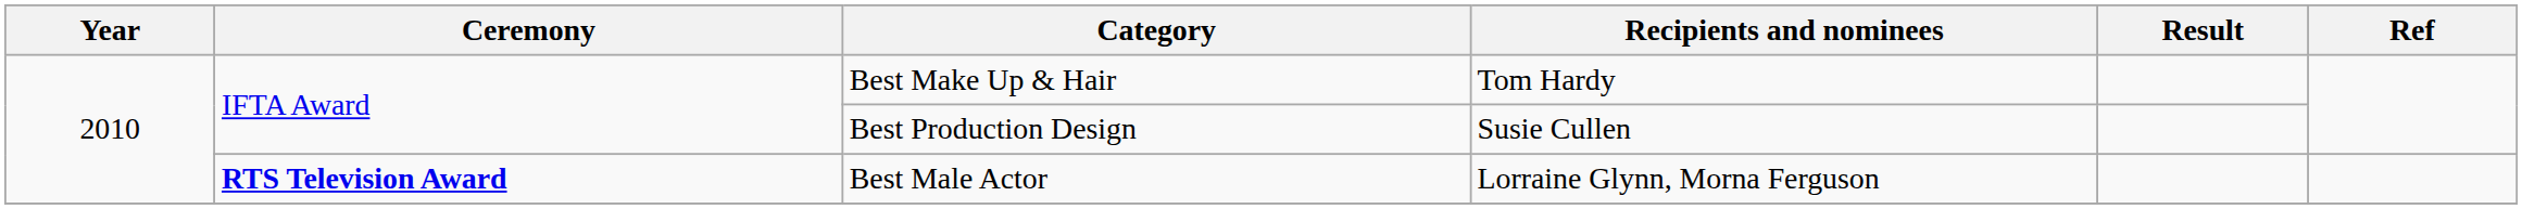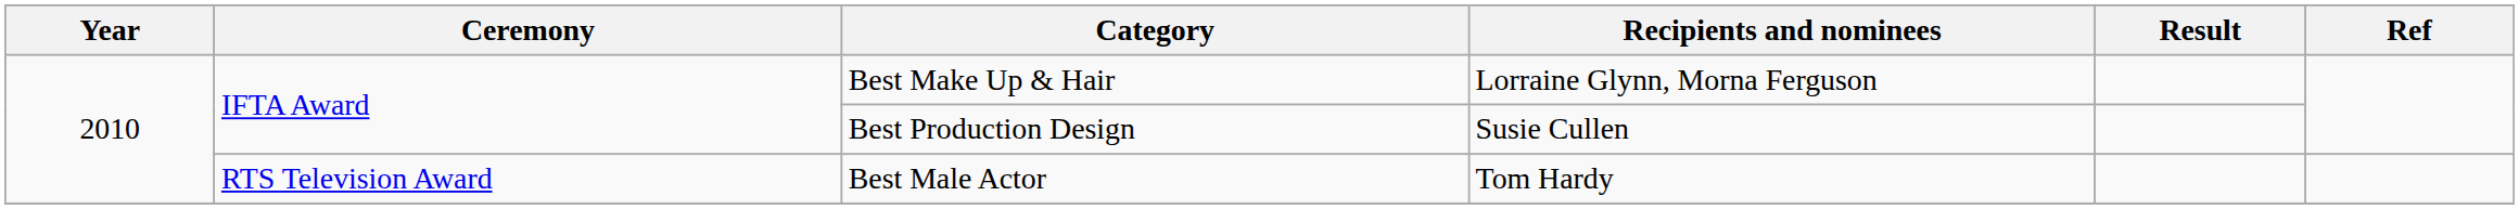Best Make Up & Hair | Recipients and nominees: Tom Hardy -> Lorraine Glynn, Morna Ferguson
Best Male Actor | Ceremony: bold -> normal
Best Male Actor | Recipients and nominees: Lorraine Glynn, Morna Ferguson -> Tom Hardy
